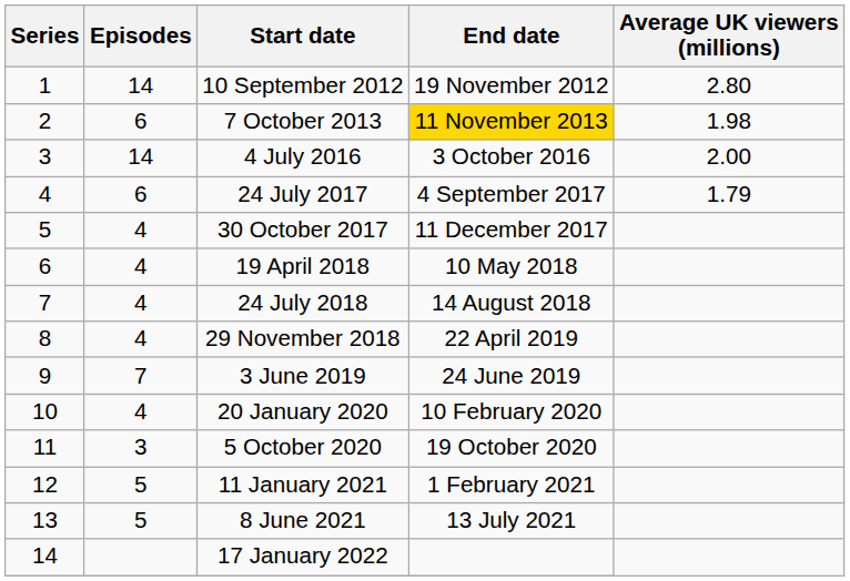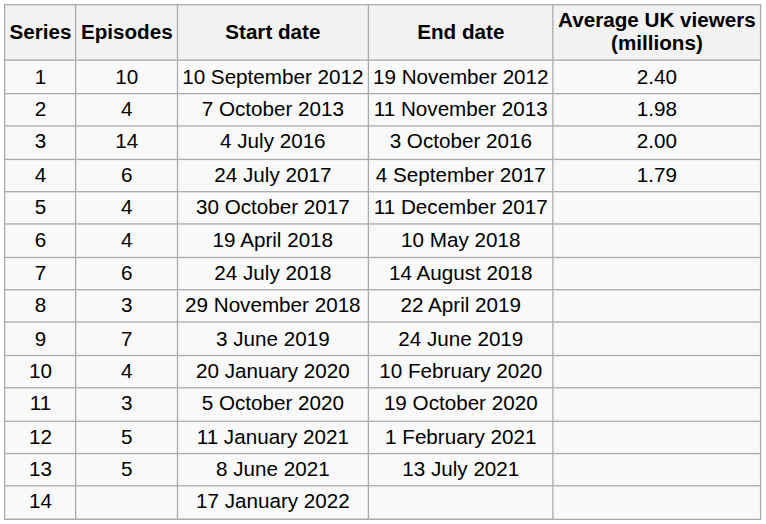10 September 2012 | Episodes: 14 -> 10
10 September 2012 | Average UK viewers (millions): 2.80 -> 2.40
7 October 2013 | Episodes: 6 -> 4
7 October 2013 | End date: gold background -> no background
24 July 2018 | Episodes: 4 -> 6
29 November 2018 | Episodes: 4 -> 3
